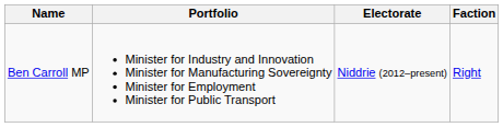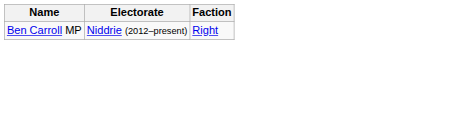- column: Portfolio | Minister for Industry and Innovation Minister for Manufacturing Sovereignty Minister for Employment Minister for Public Transport
